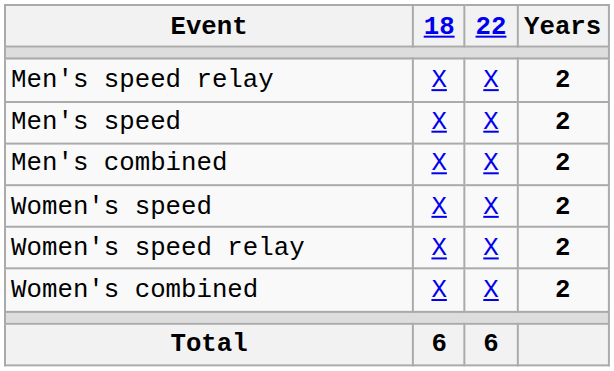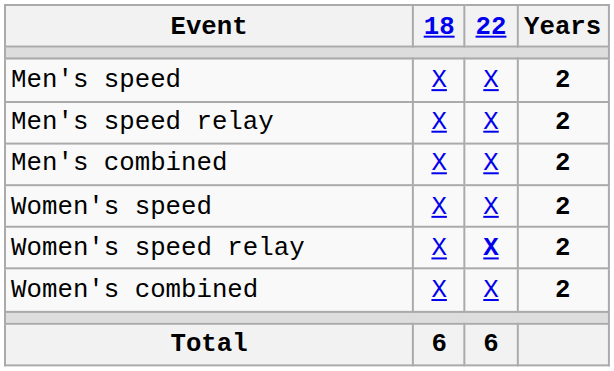rows swapped: Men's speed <-> Men's speed relay
Women's speed relay | 22: normal -> bold
